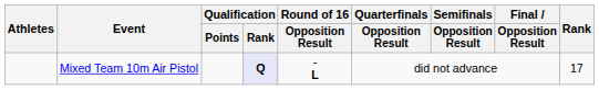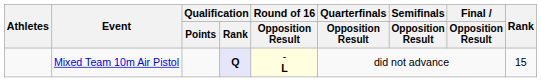Mixed Team 10m Air Pistol | Round of 16 / Opposition Result: no background -> lightyellow background
Mixed Team 10m Air Pistol | Rank: 17 -> 15
